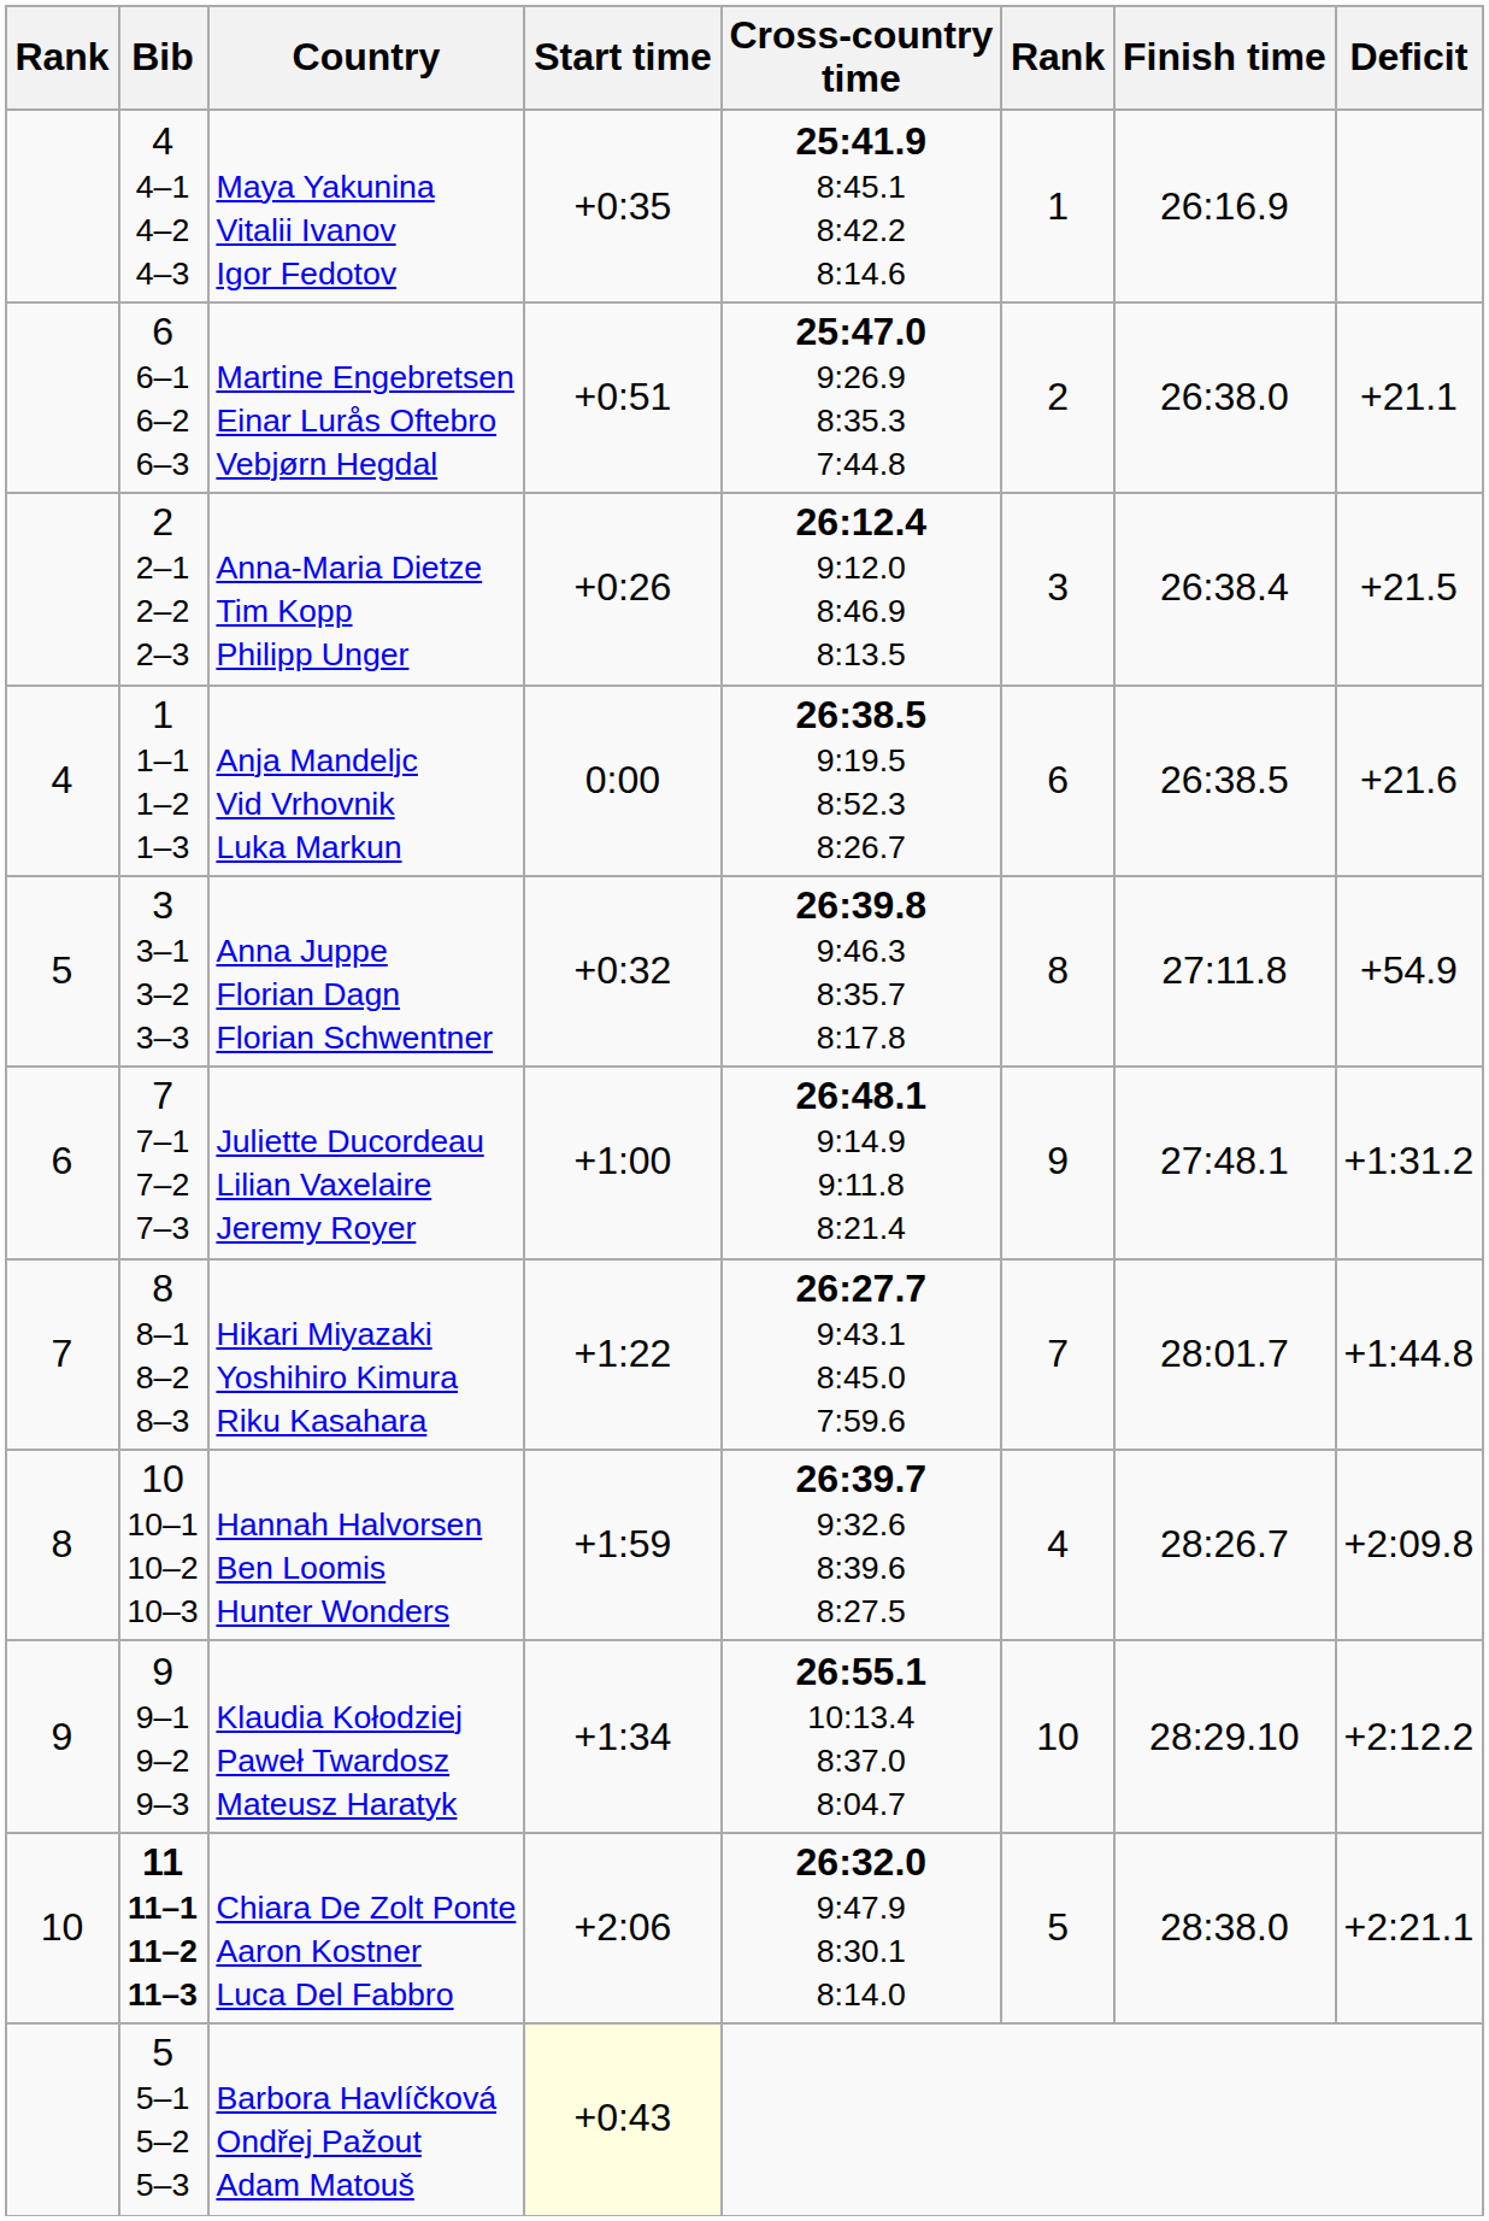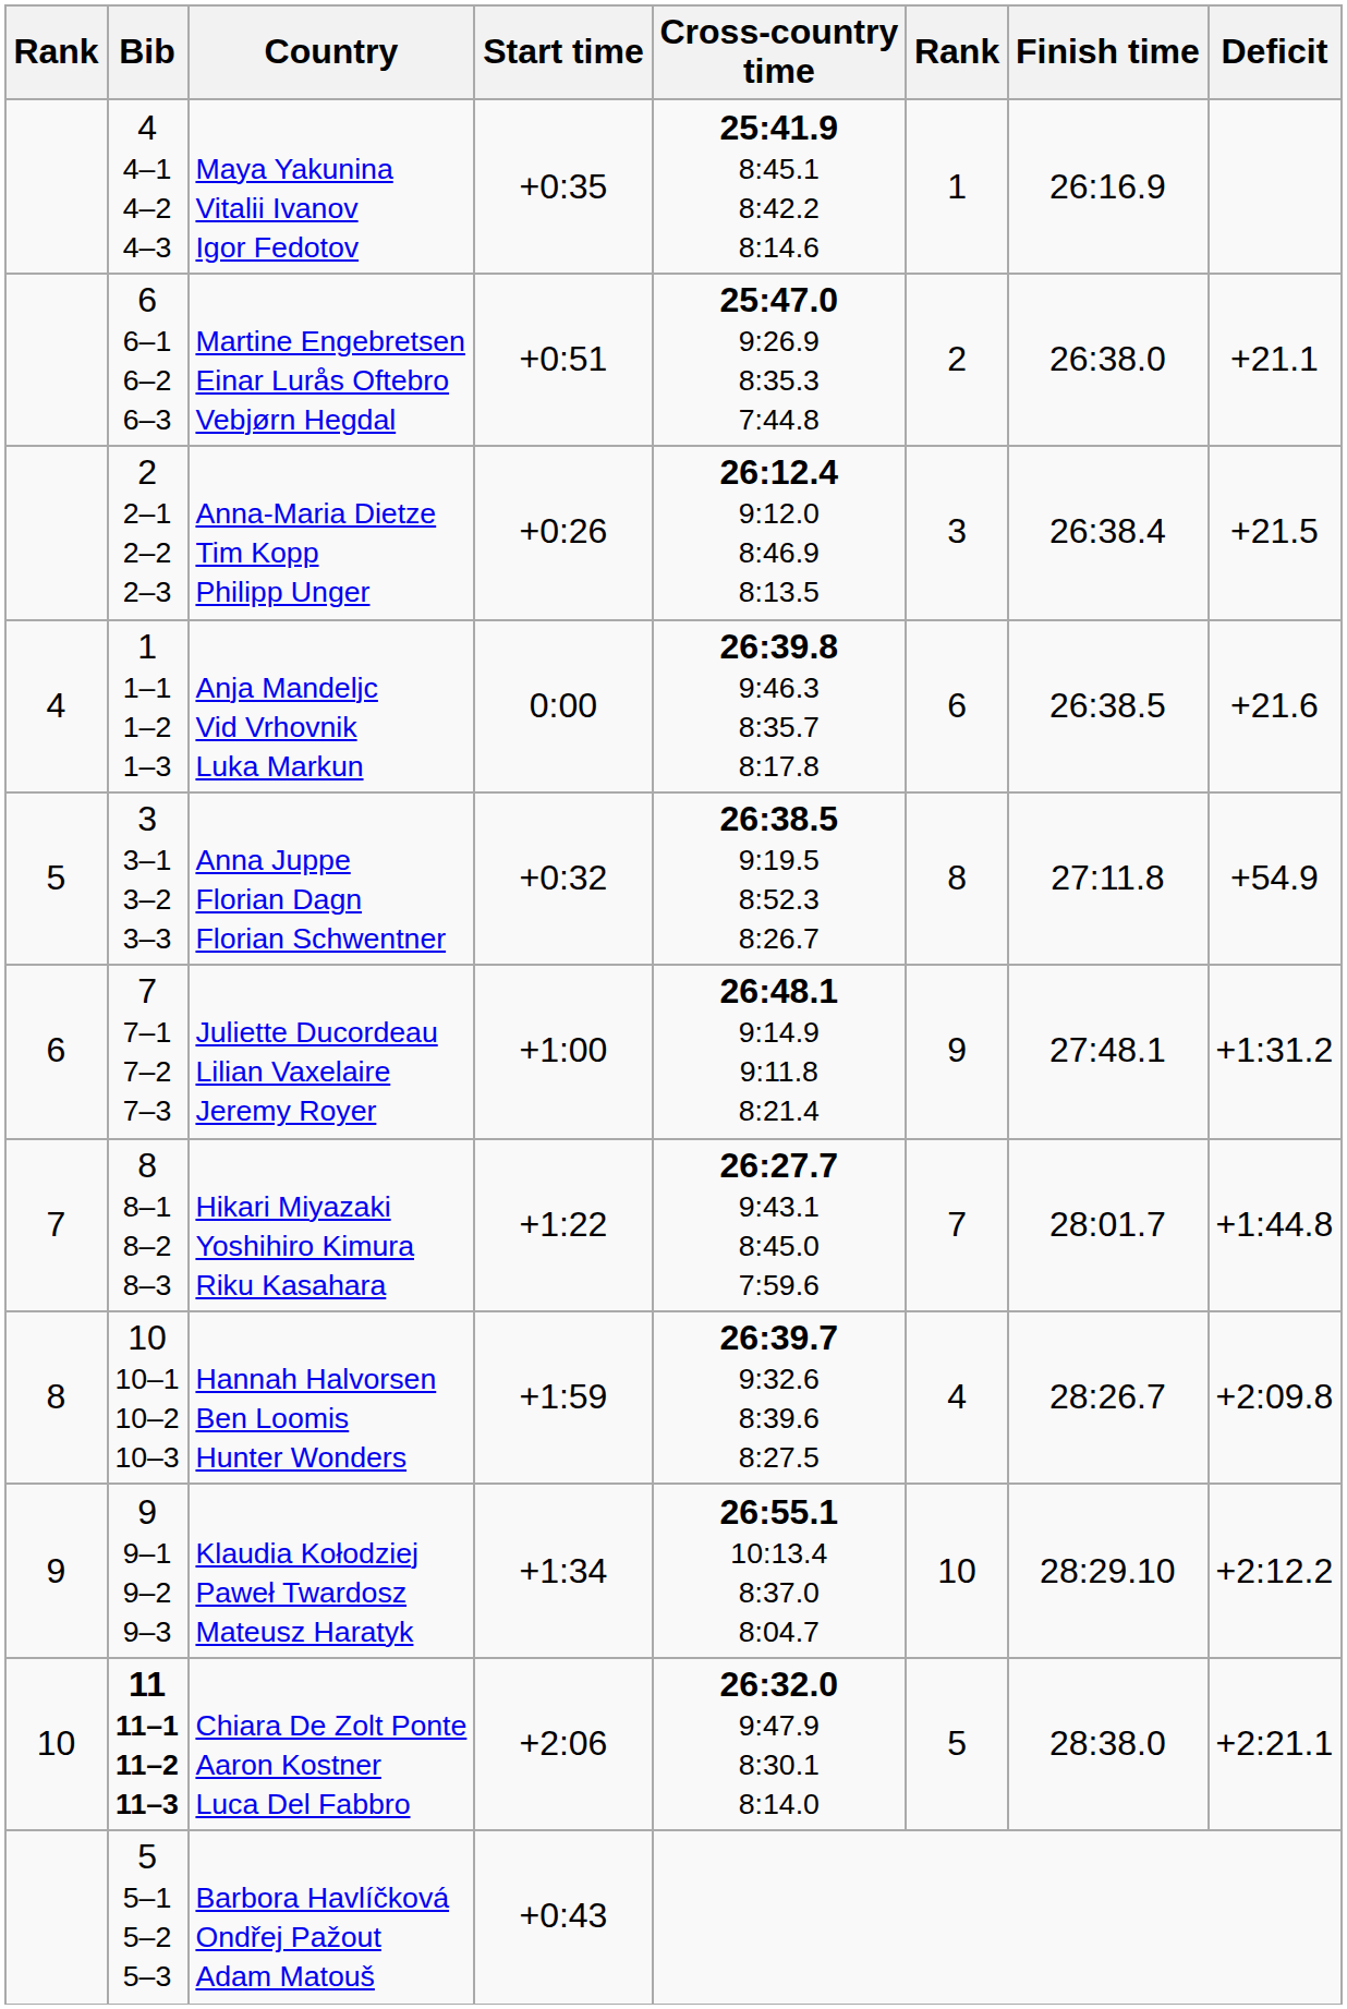Anja Mandeljc Vid Vrhovnik Luka Markun | Cross-country time: 26:38.5 9:19.5 8:52.3 8:26.7 -> 26:39.8 9:46.3 8:35.7 8:17.8
Anna Juppe Florian Dagn Florian Schwentner | Cross-country time: 26:39.8 9:46.3 8:35.7 8:17.8 -> 26:38.5 9:19.5 8:52.3 8:26.7
Barbora Havlíčková Ondřej Pažout Adam Matouš | Start time: lightyellow background -> no background
